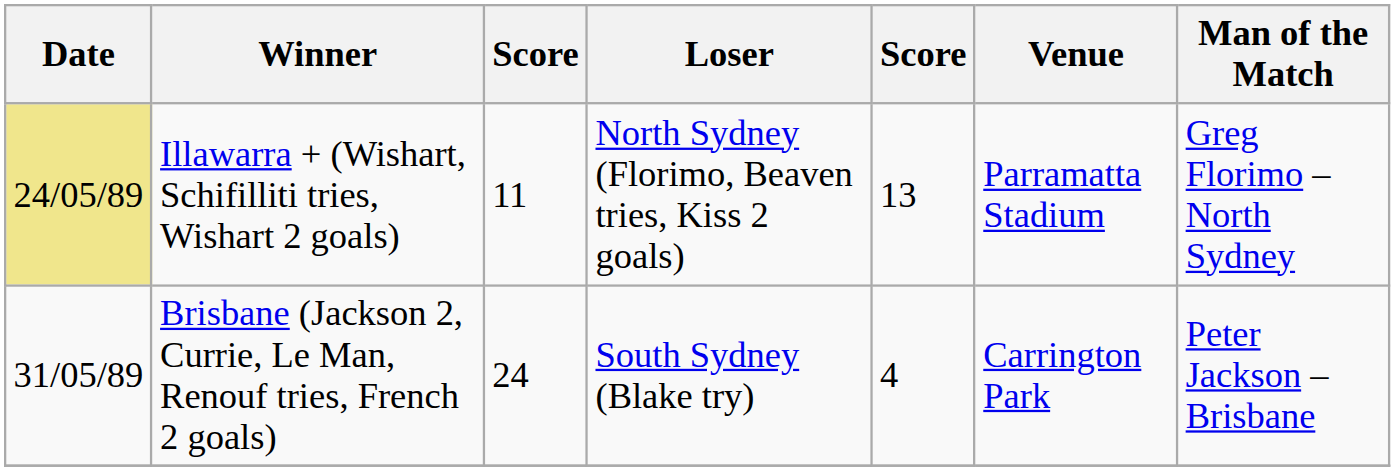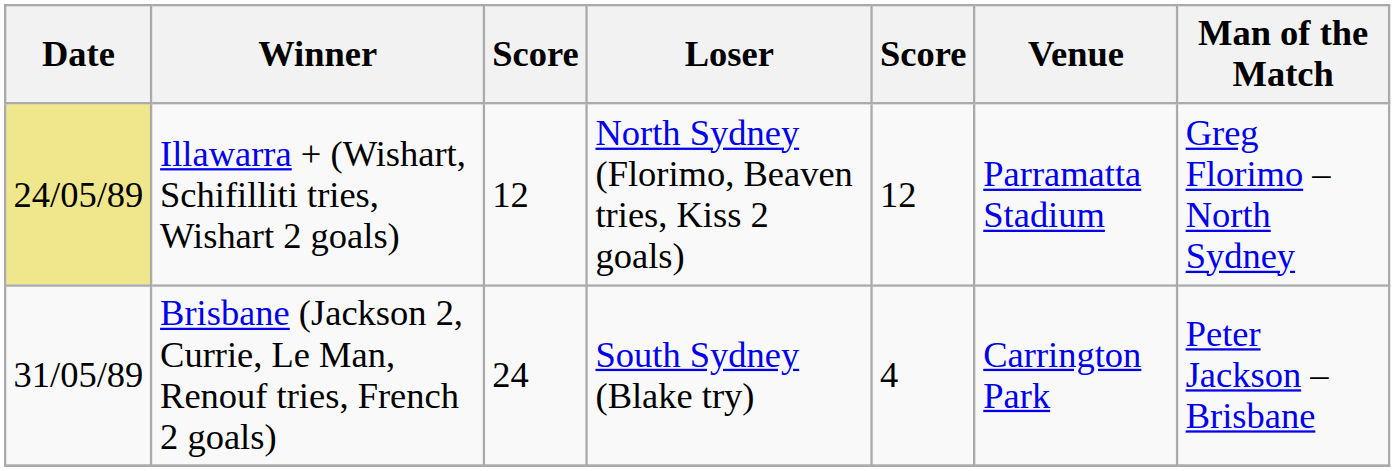Illawarra + (Wishart, Schifilliti tries, Wishart 2 goals) | column 3: 11 -> 12
Illawarra + (Wishart, Schifilliti tries, Wishart 2 goals) | column 5: 13 -> 12
